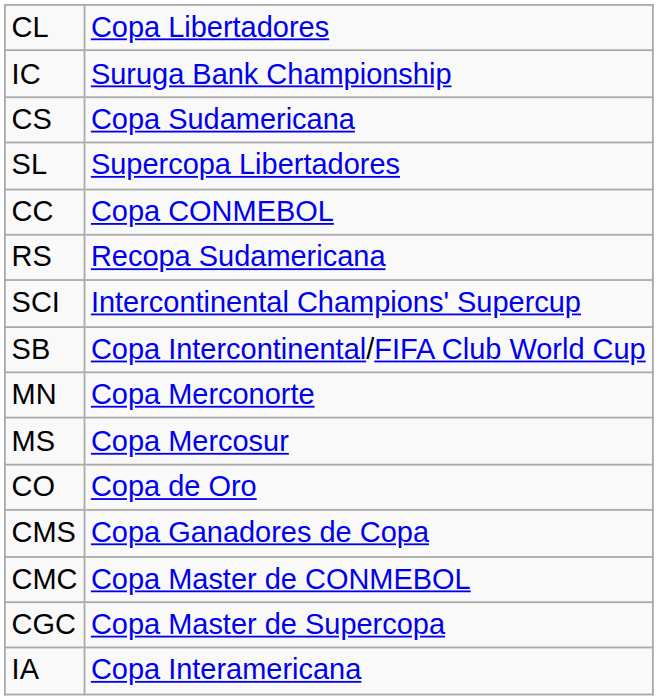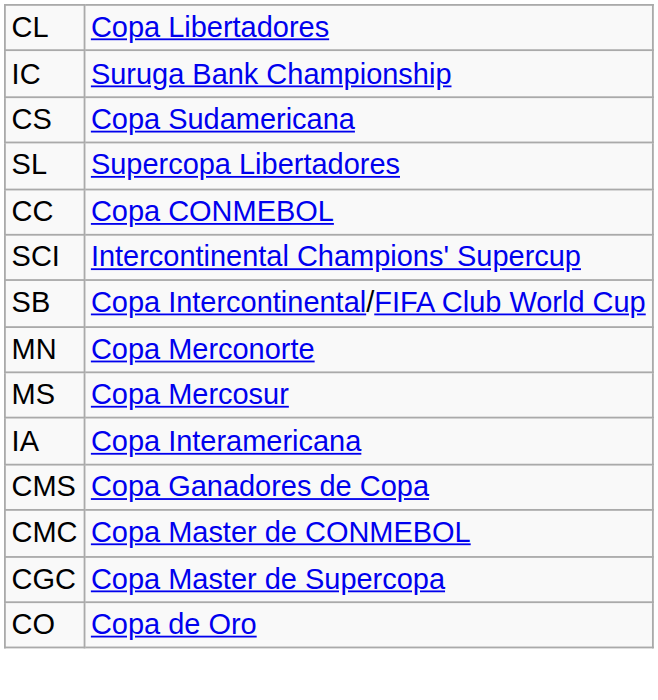- row: RS | Recopa Sudamericana
rows swapped: CO <-> IA
